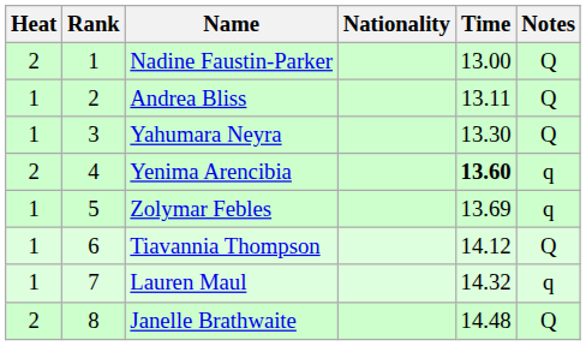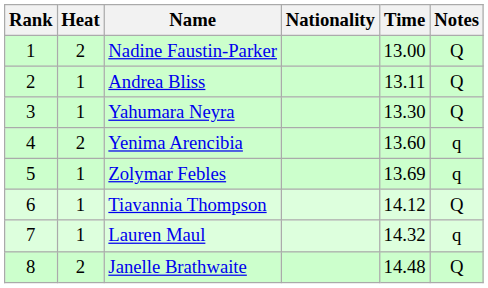columns swapped: Rank <-> Heat
Yenima Arencibia | Time: bold -> normal
